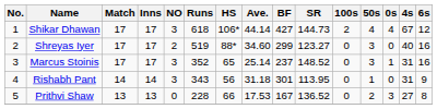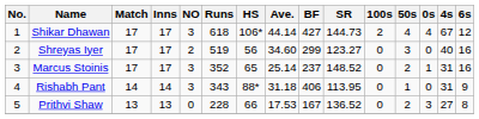Shreyas Iyer | HS: 88* -> 56
Marcus Stoinis | 50s: 3 -> 2
Rishabh Pant | HS: 56 -> 88*
Rishabh Pant | BF: 301 -> 406
